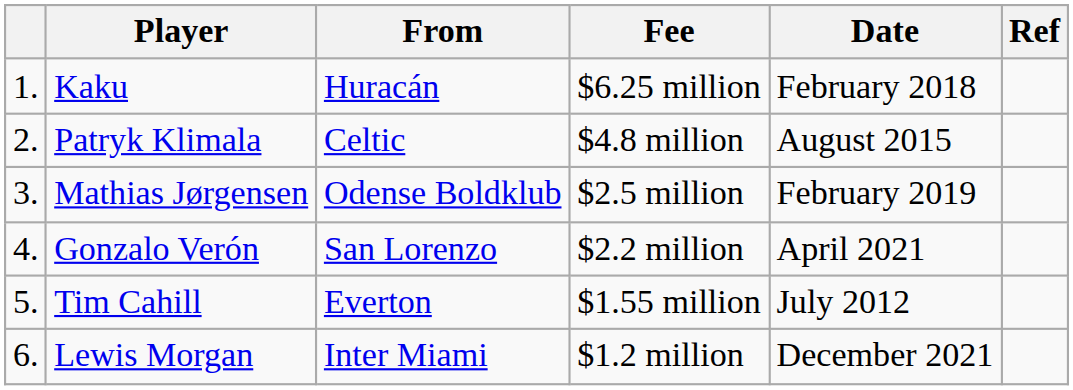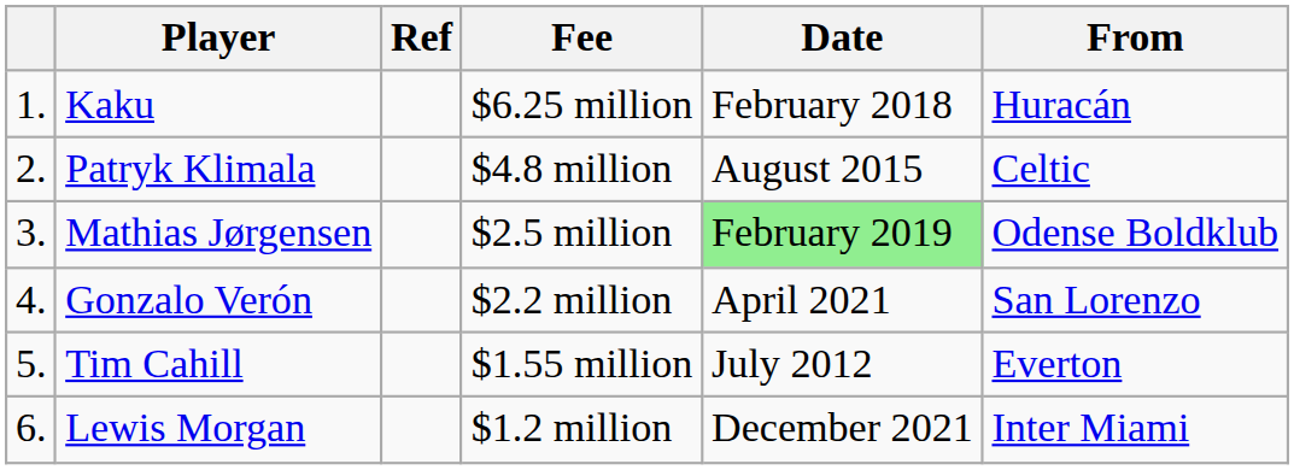columns swapped: From <-> Ref
Mathias Jørgensen | Date: no background -> lightgreen background
